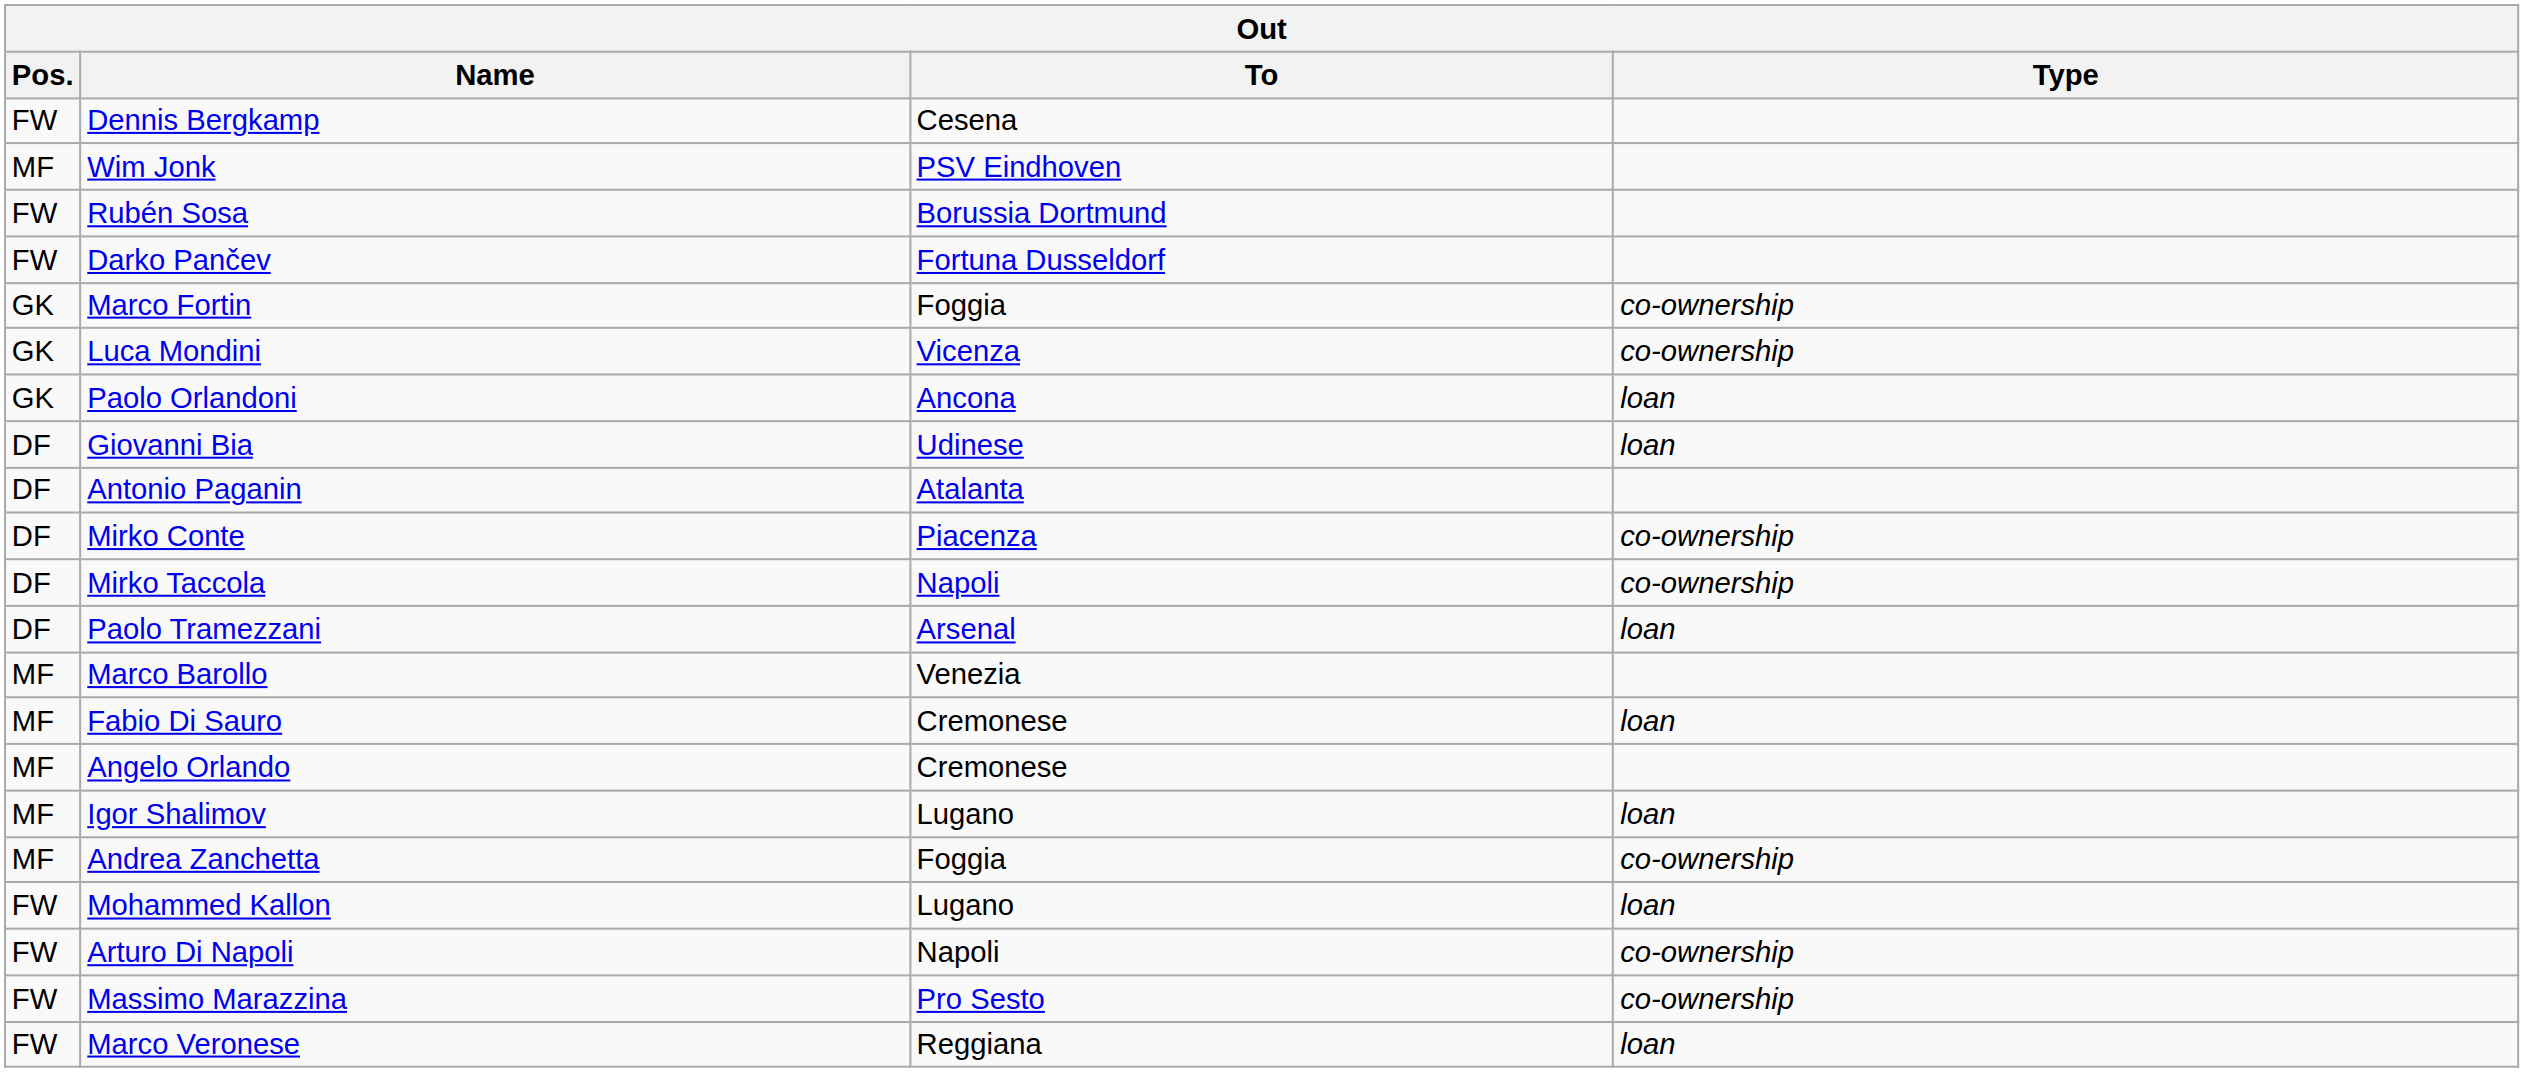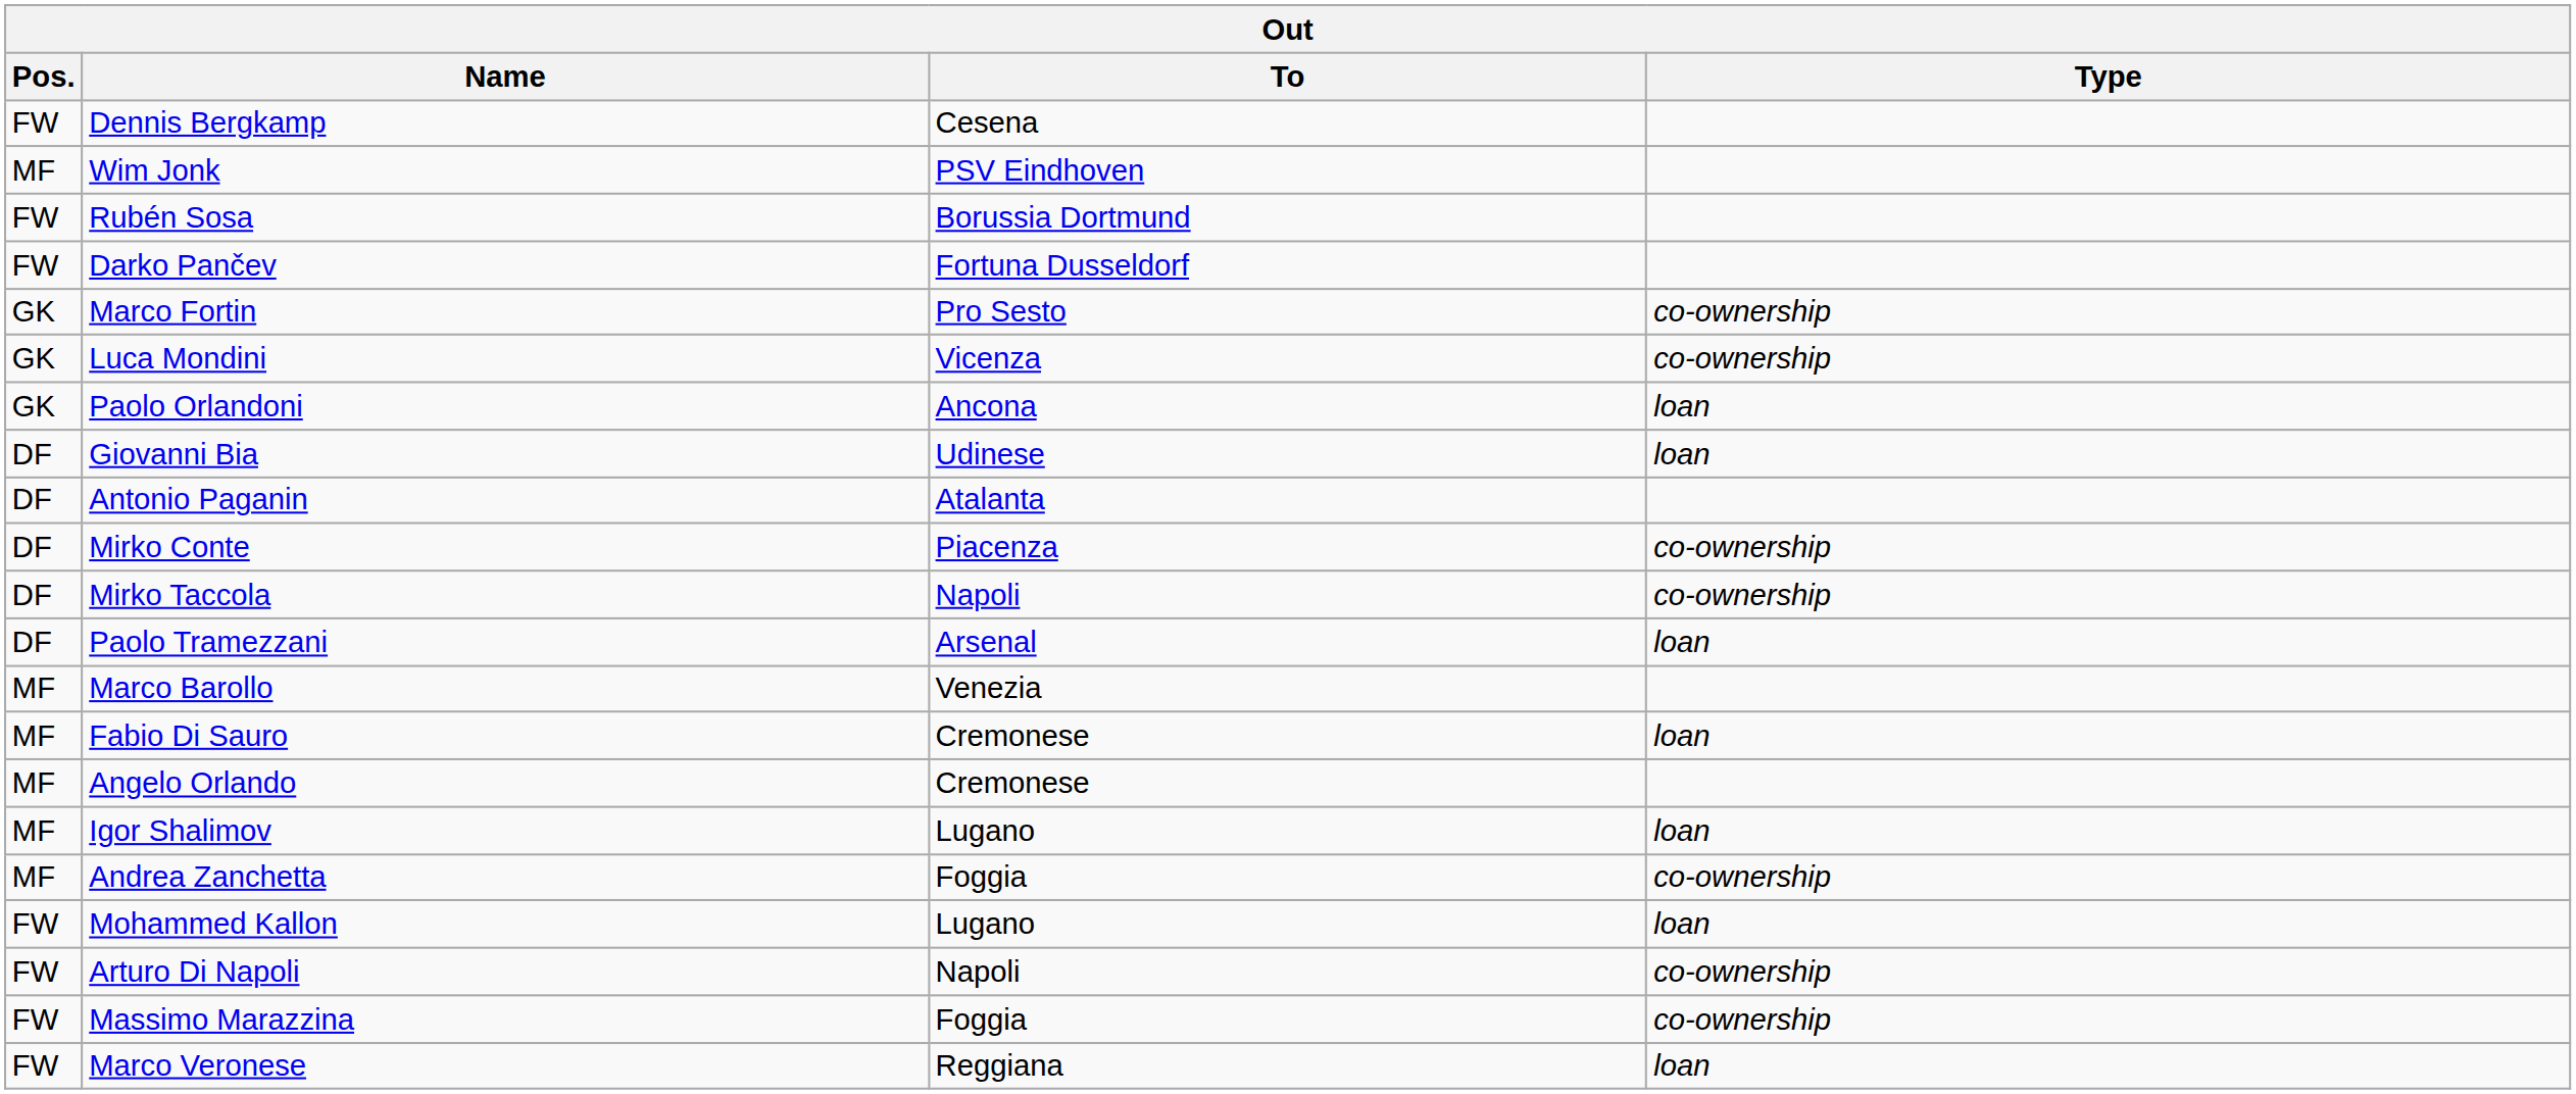Marco Fortin | To: Foggia -> Pro Sesto
Massimo Marazzina | To: Pro Sesto -> Foggia
